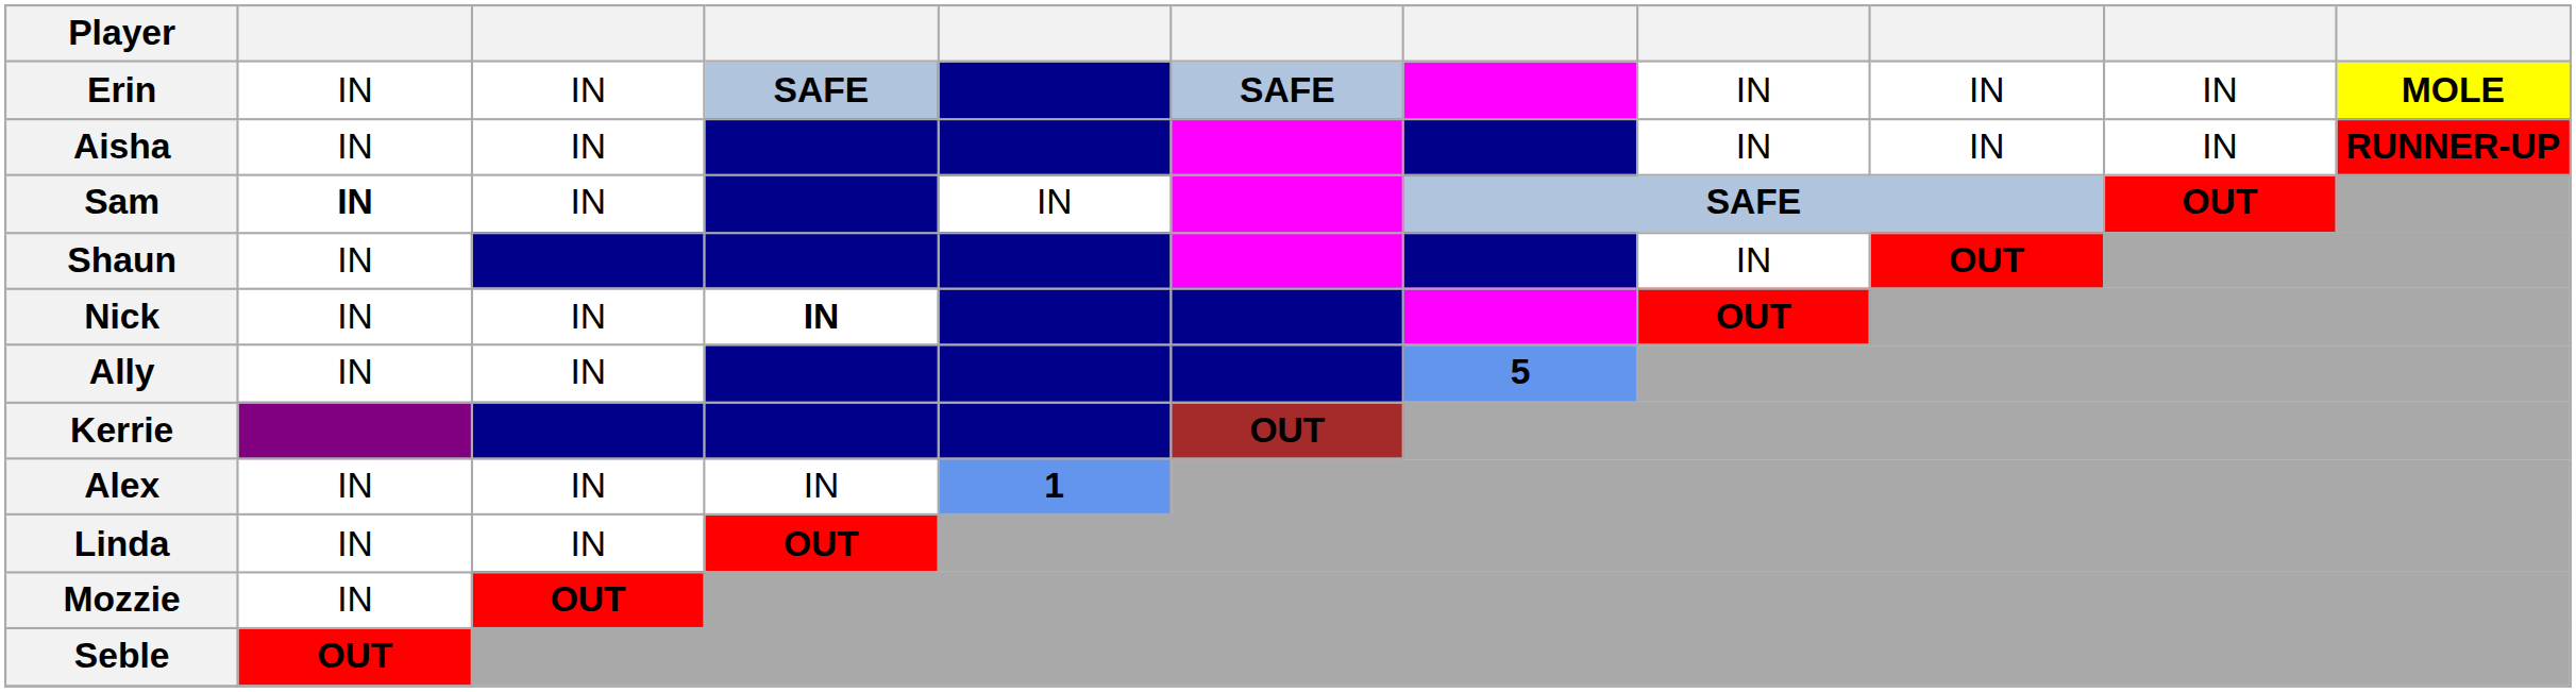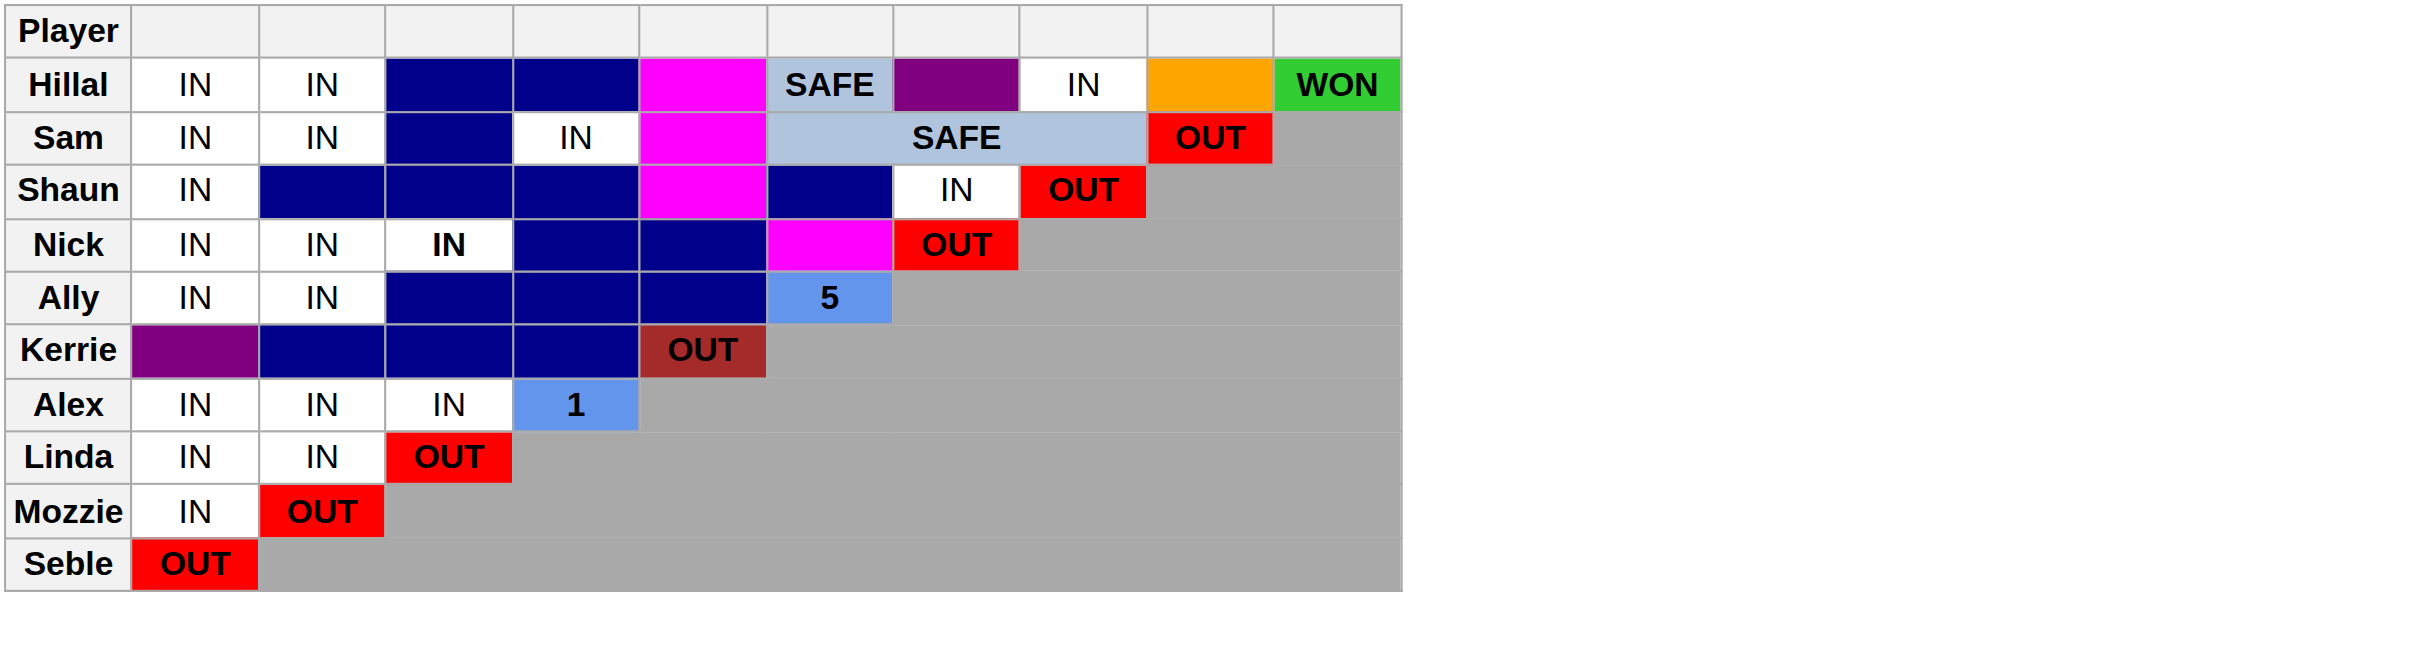- row: Erin | IN | IN | SAFE | SAFE | IN | IN | IN | MOLE
+ row: Hillal | IN | IN | SAFE | IN | WON
- row: Aisha | IN | IN | IN | IN | IN | RUNNER-UP
Sam | column 2: bold -> normal
